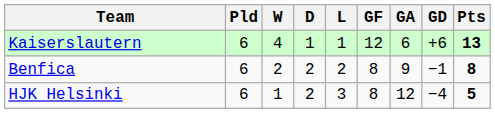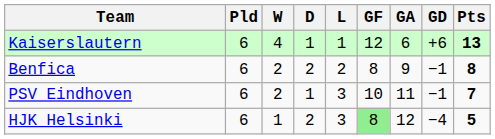+ row: PSV Eindhoven | 6 | 2 | 1 | 3 | 10 | 11 | −1 | 7
HJK Helsinki | GF: no background -> lightgreen background
